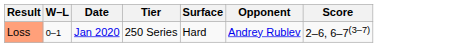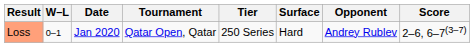+ column: Tournament | Qatar Open, Qatar
